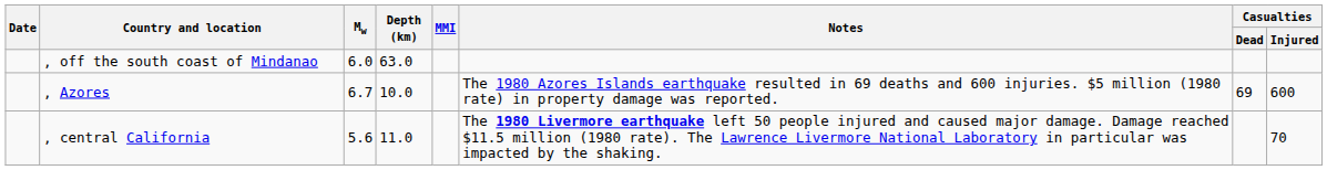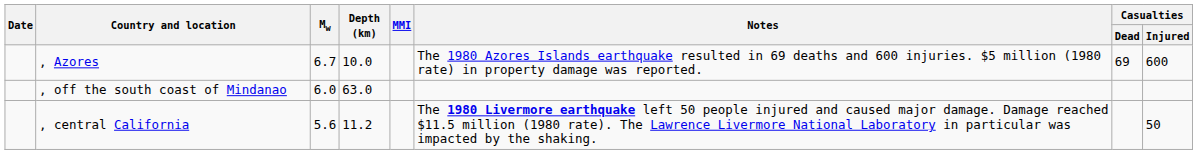rows swapped: , Azores <-> , off the south coast of Mindanao
, central California | Depth (km): 11.0 -> 11.2
, central California | Casualties / Injured: 70 -> 50
